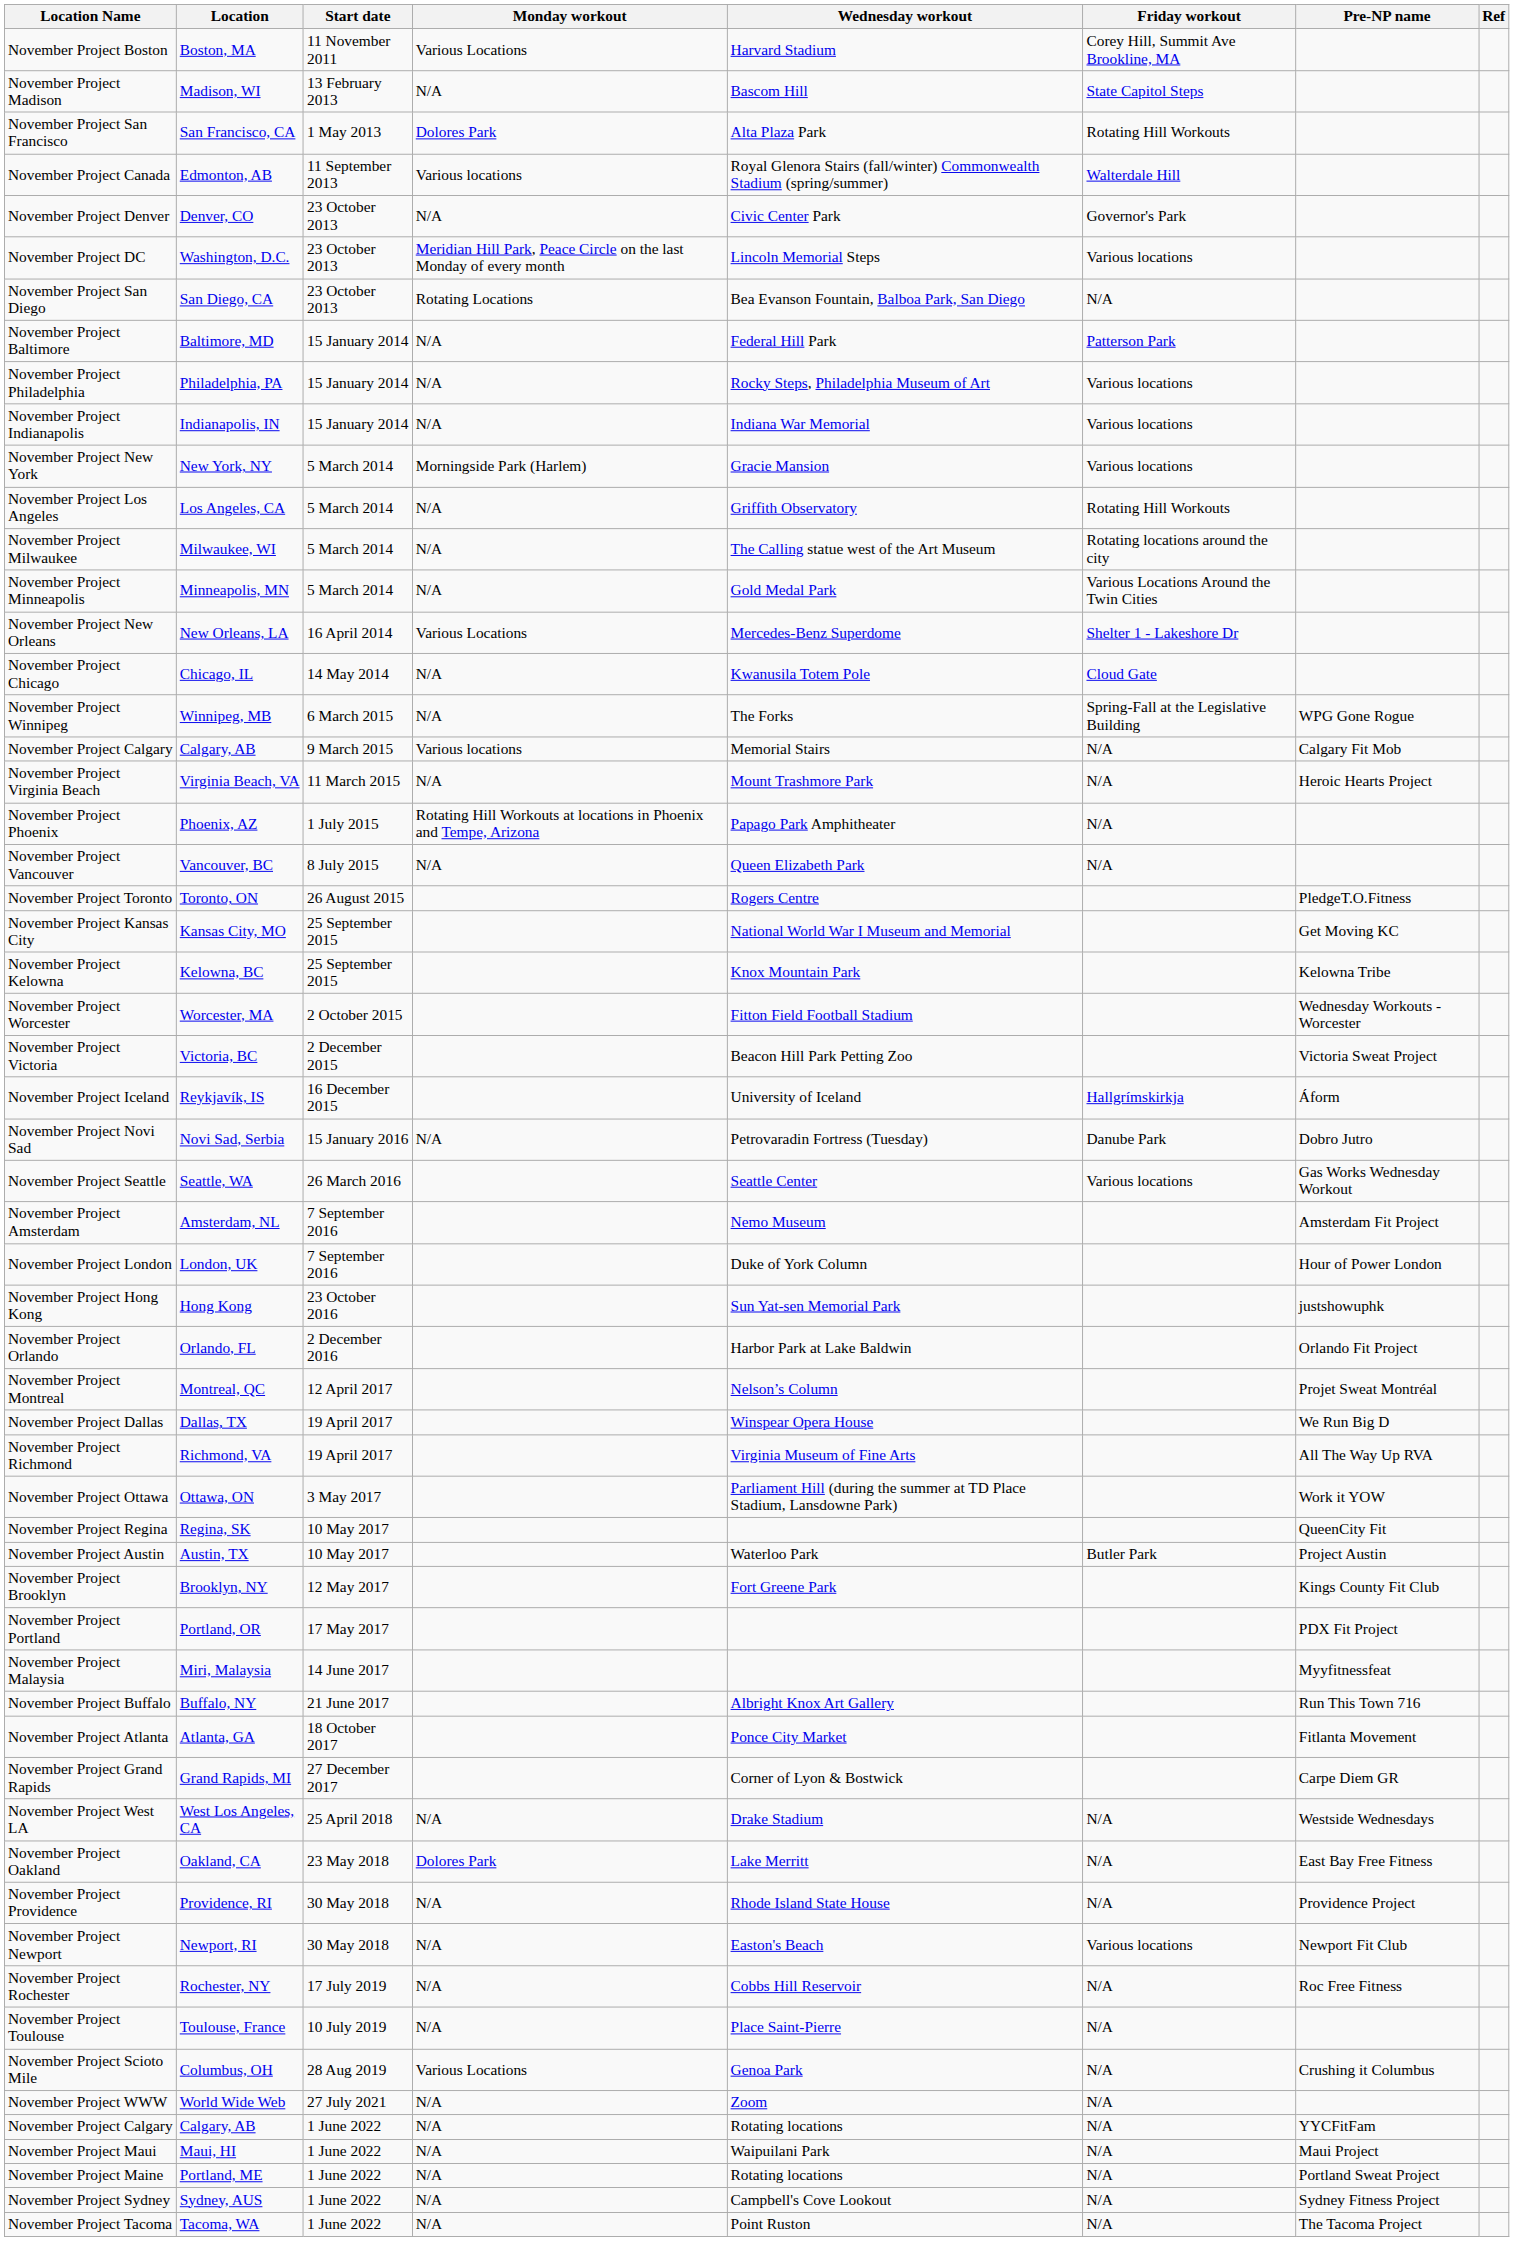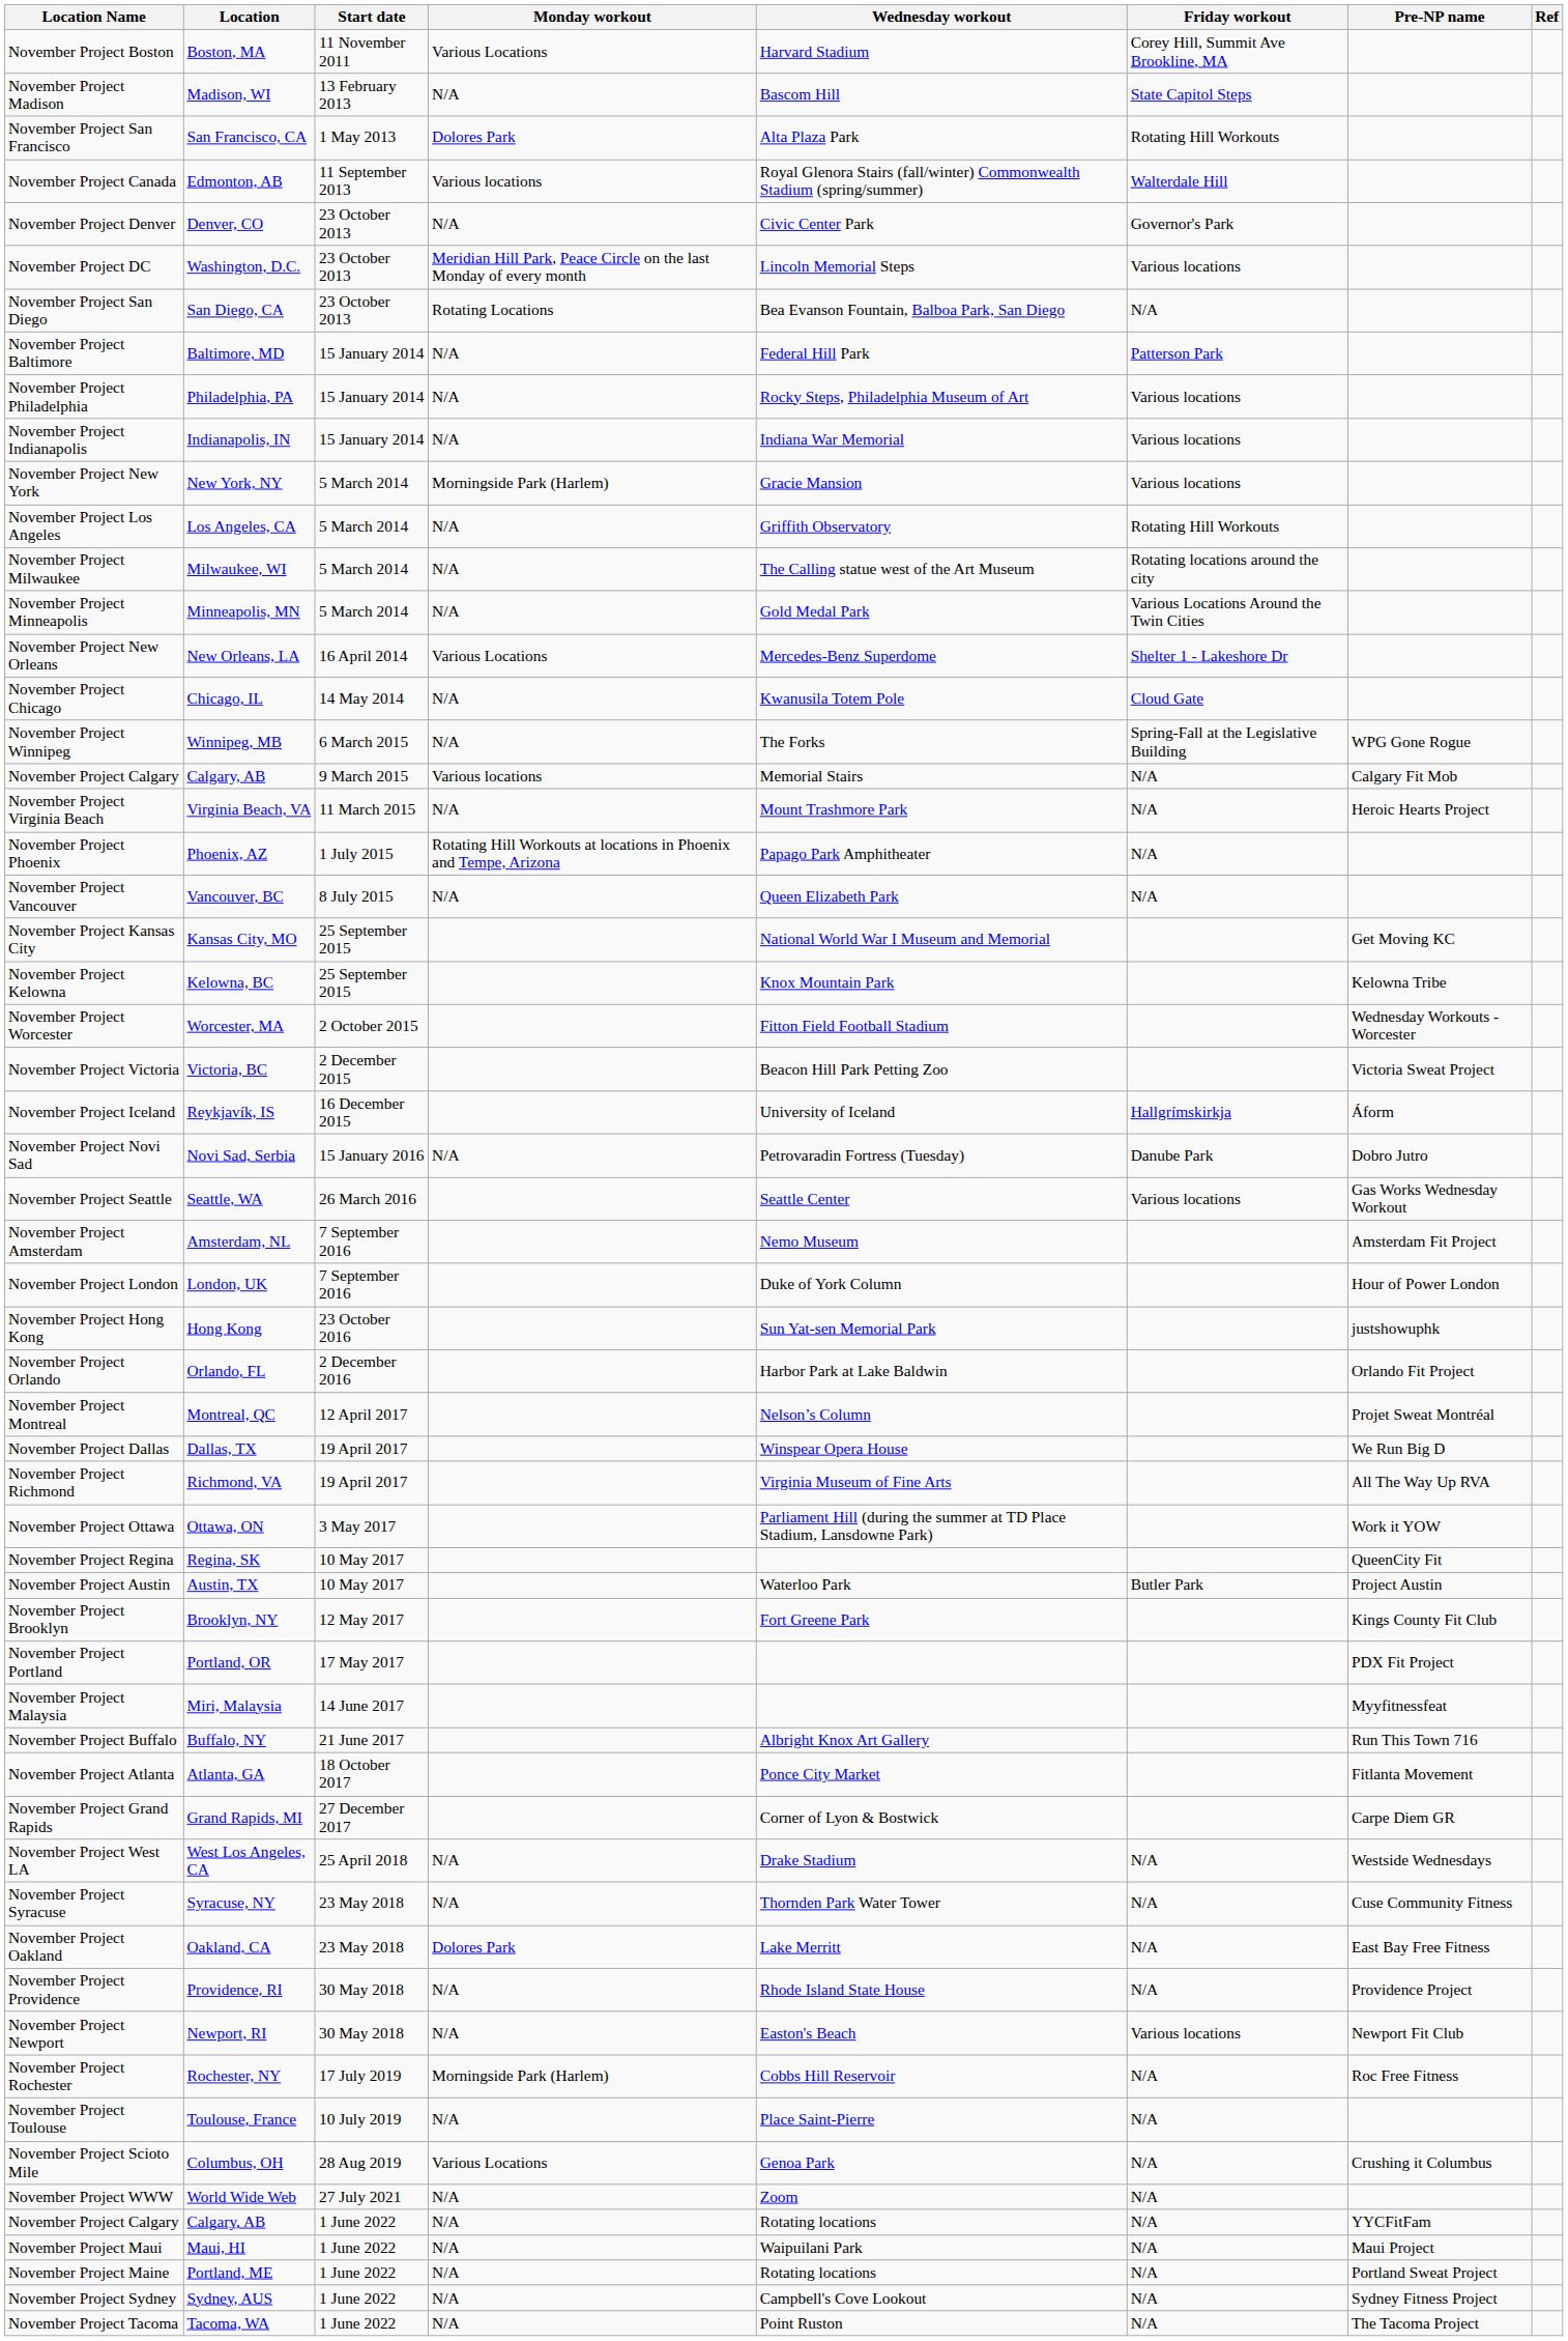- row: November Project Toronto | Toronto, ON | 26 August 2015 | Rogers Centre | PledgeT.O.Fitness
+ row: November Project Syracuse | Syracuse, NY | 23 May 2018 | N/A | Thornden Park Water Tower | N/A | Cuse Community Fitness
November Project Rochester | Monday workout: N/A -> Morningside Park (Harlem)
